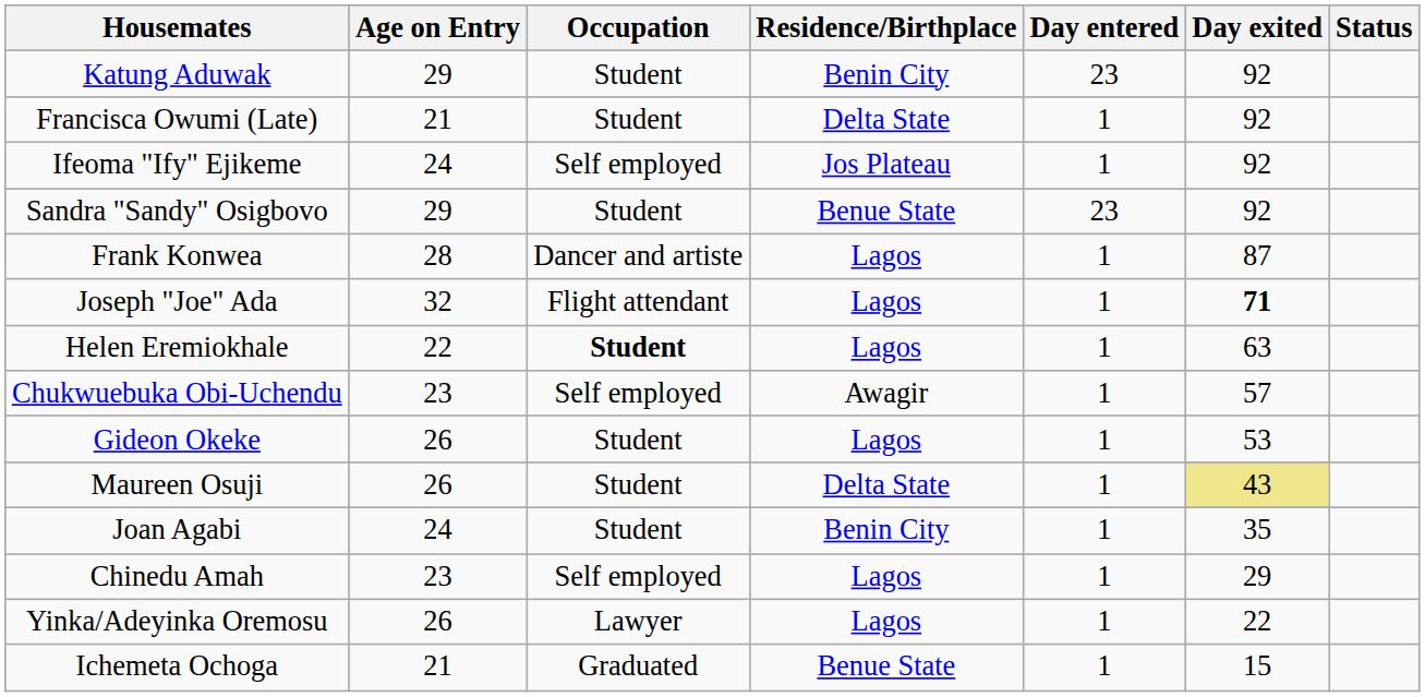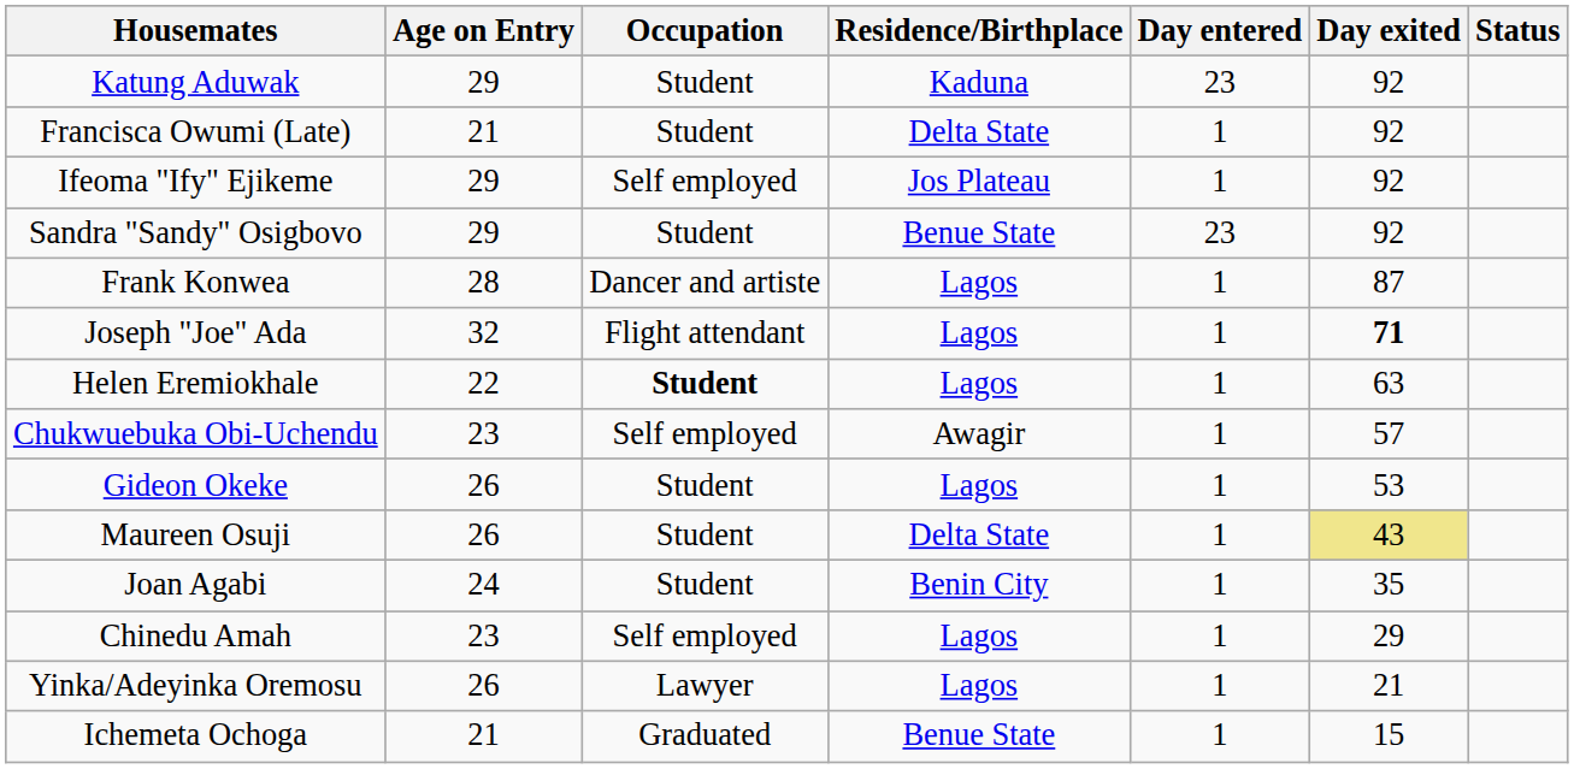Katung Aduwak | Residence/Birthplace: Benin City -> Kaduna
Ifeoma "Ify" Ejikeme | Age on Entry: 24 -> 29
Yinka/Adeyinka Oremosu | Day exited: 22 -> 21
